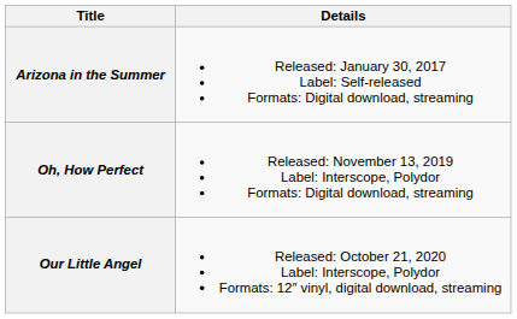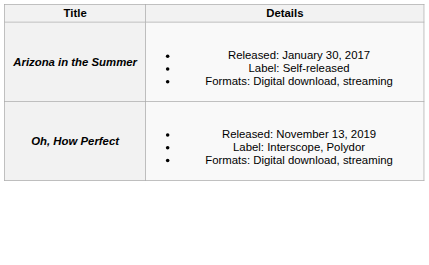- row: Our Little Angel | Released: October 21, 2020 Label: Interscope, Polydor Formats: 12″ vinyl, digital download, streaming
